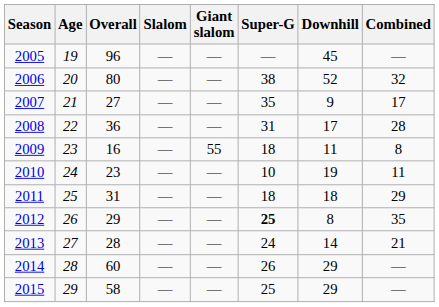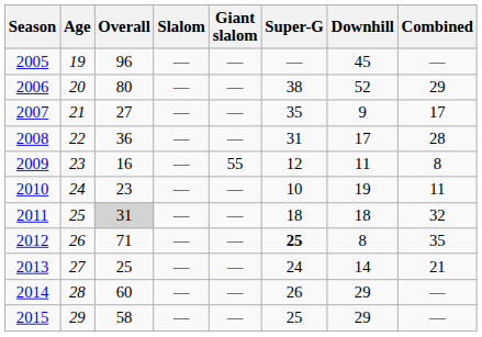2006 | Combined: 32 -> 29
2009 | Super-G: 18 -> 12
2011 | Overall: no background -> lightgrey background
2011 | Combined: 29 -> 32
2012 | Overall: 29 -> 71
2013 | Overall: 28 -> 25
